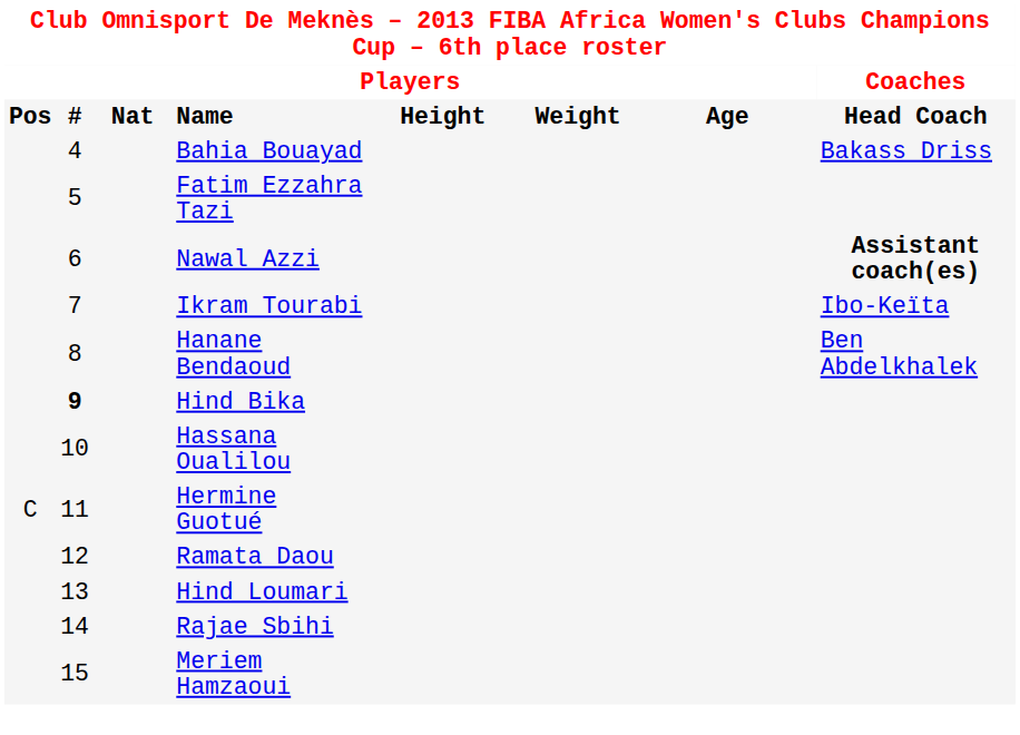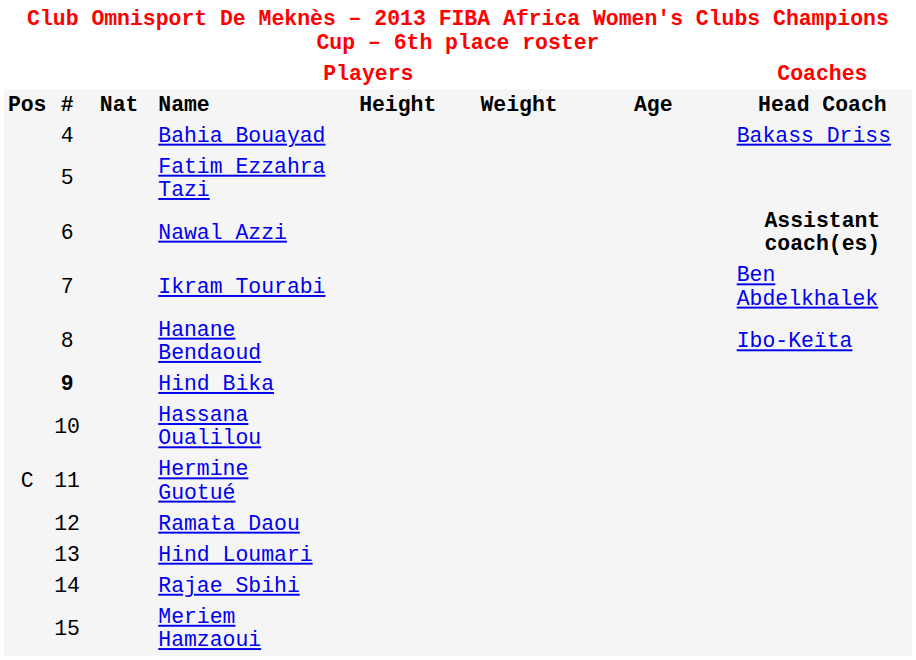Ikram Tourabi | column 8: Ibo-Keïta -> Ben Abdelkhalek
Hanane Bendaoud | column 8: Ben Abdelkhalek -> Ibo-Keïta
